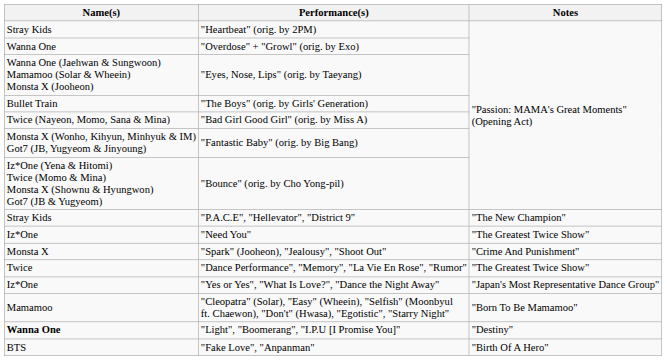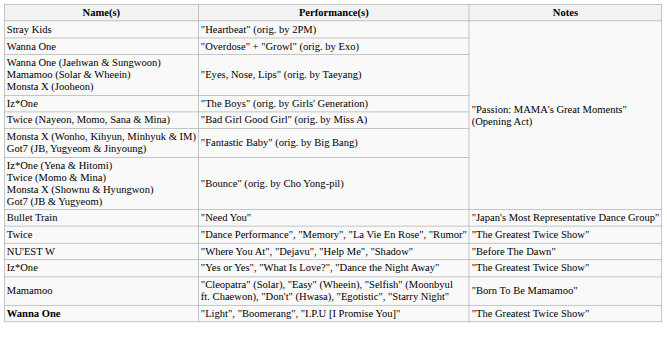"The Boys" (orig. by Girls' Generation) | Name(s): Bullet Train -> Iz*One
- row: Stray Kids | "P.A.C.E", "Hellevator", "District 9" | "The New Champion"
"Need You" | Name(s): Iz*One -> Bullet Train
"Need You" | Notes: "The Greatest Twice Show" -> "Japan's Most Representative Dance Group"
- row: Monsta X | "Spark" (Jooheon), "Jealousy", "Shoot Out" | "Crime And Punishment"
+ row: NU'EST W | "Where You At", "Dejavu", "Help Me", "Shadow" | "Before The Dawn"
"Yes or Yes", "What Is Love?", "Dance the Night Away" | Notes: "Japan's Most Representative Dance Group" -> "The Greatest Twice Show"
"Light", "Boomerang", "I.P.U [I Promise You]" | Notes: "Destiny" -> "The Greatest Twice Show"
- row: BTS | "Fake Love", "Anpanman" | "Birth Of A Hero"
